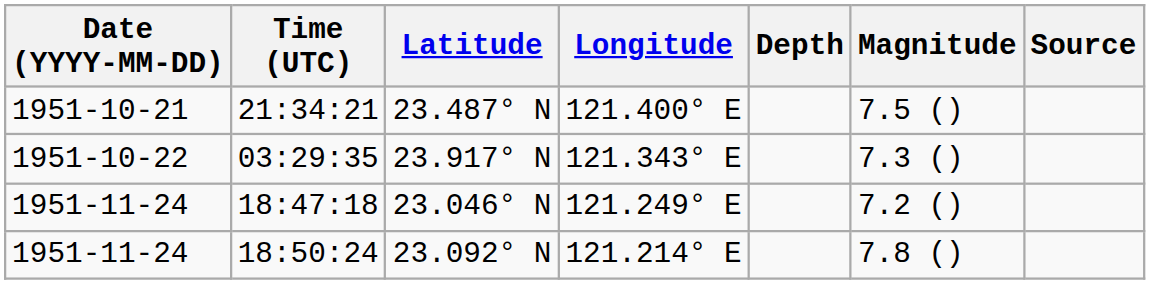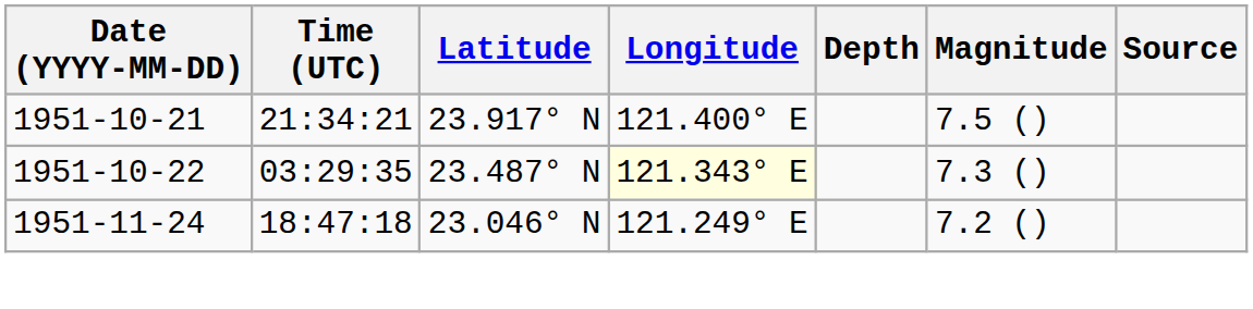21:34:21 | Latitude: 23.487° N -> 23.917° N
03:29:35 | Latitude: 23.917° N -> 23.487° N
03:29:35 | Longitude: no background -> lightyellow background
- row: 1951-11-24 | 18:50:24 | 23.092° N | 121.214° E | 7.8 ()
